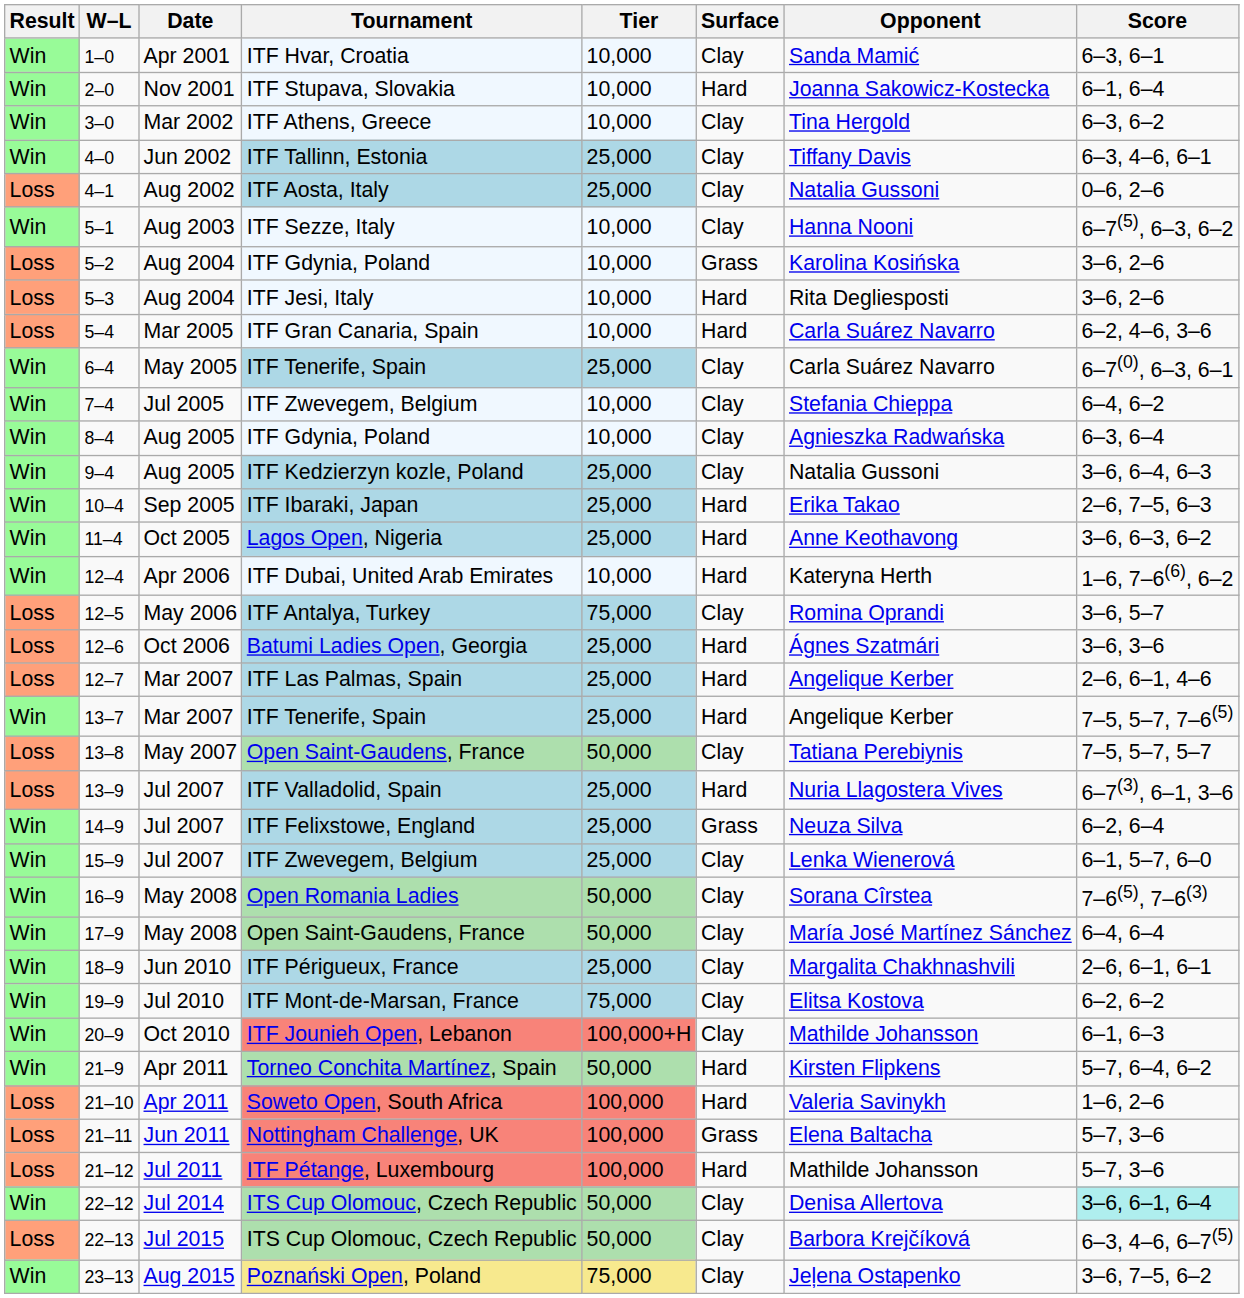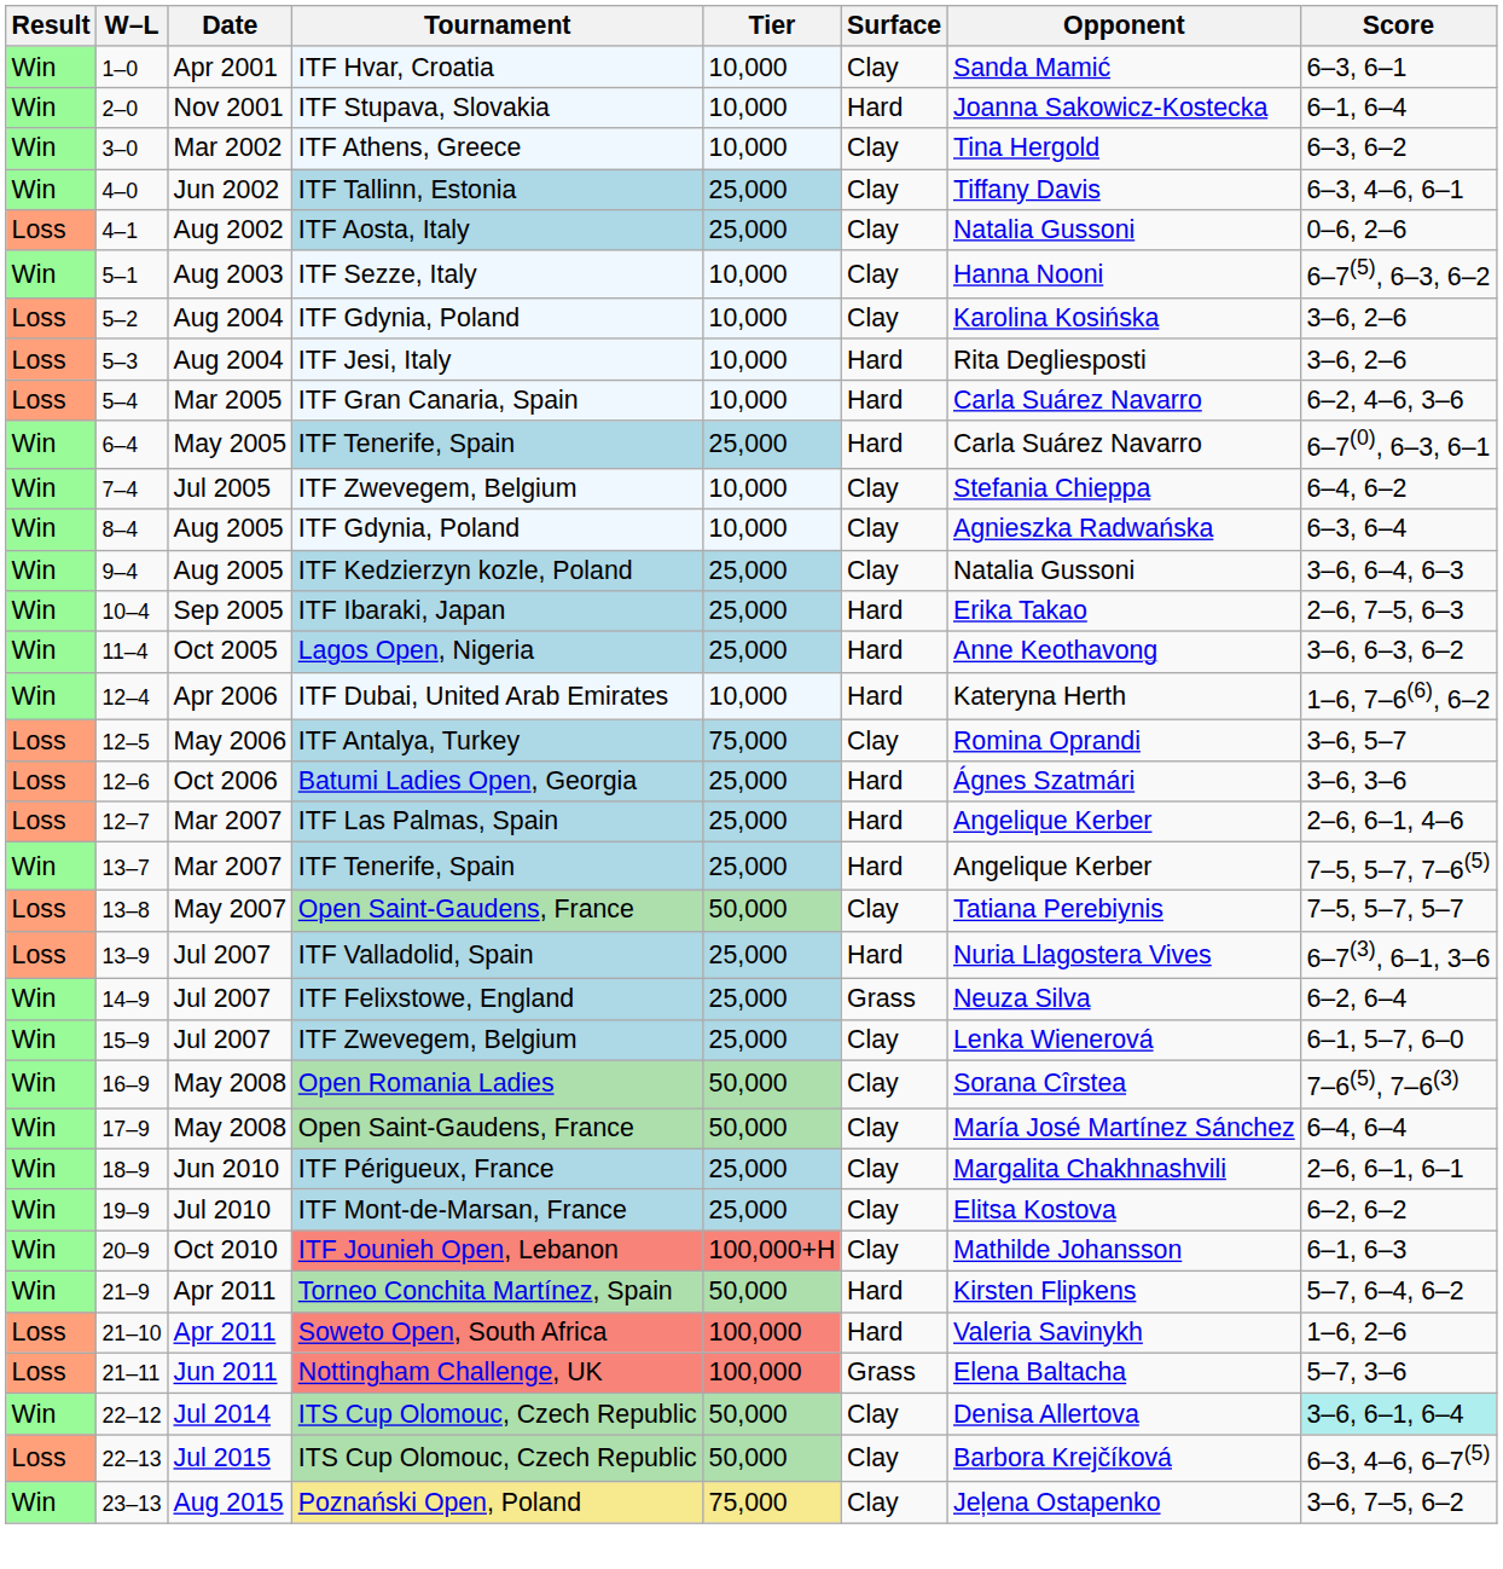5–2 | Surface: Grass -> Clay
6–4 | Surface: Clay -> Hard
19–9 | Tier: 75,000 -> 25,000
- row: Loss | 21–12 | Jul 2011 | ITF Pétange, Luxembourg | 100,000 | Hard | Mathilde Johansson | 5–7, 3–6
